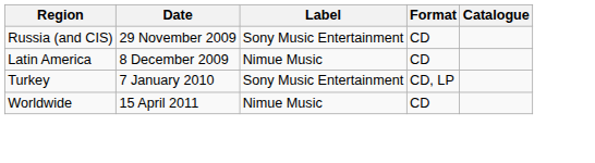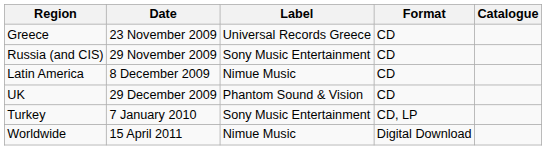+ row: Greece | 23 November 2009 | Universal Records Greece | CD
+ row: UK | 29 December 2009 | Phantom Sound & Vision | CD
Worldwide | Format: CD -> Digital Download
